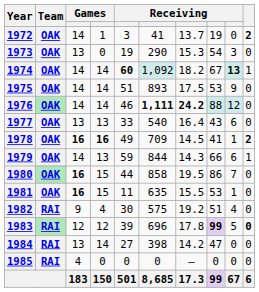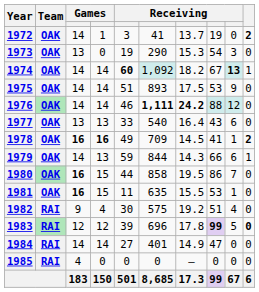1984 | column 3: 13 -> 14
1984 | column 6: 398 -> 401
1984 | column 7: 14.2 -> 14.9
